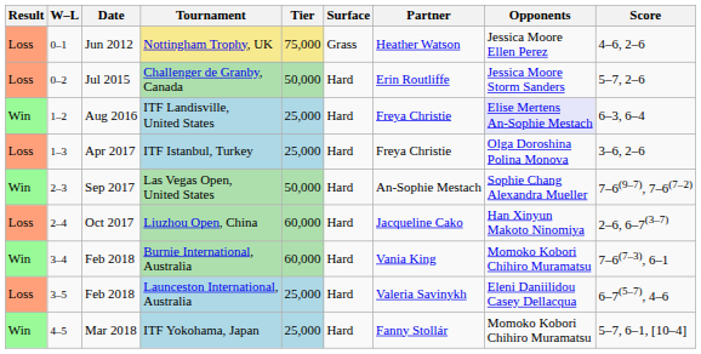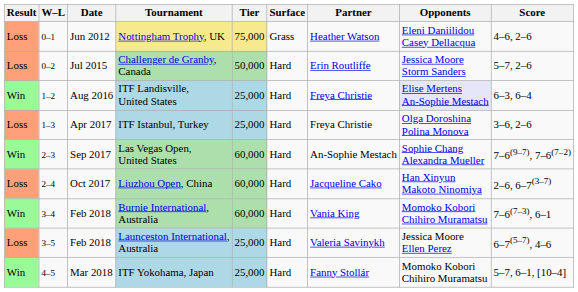Nottingham Trophy, UK | Opponents: Jessica Moore Ellen Perez -> Eleni Daniilidou Casey Dellacqua
Las Vegas Open, United States | Tier: 50,000 -> 60,000
Launceston International, Australia | Opponents: Eleni Daniilidou Casey Dellacqua -> Jessica Moore Ellen Perez
